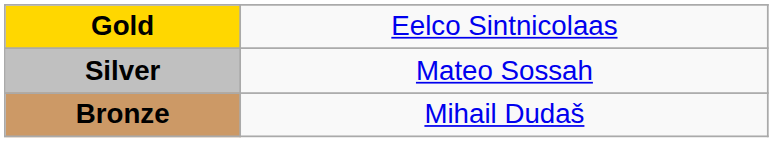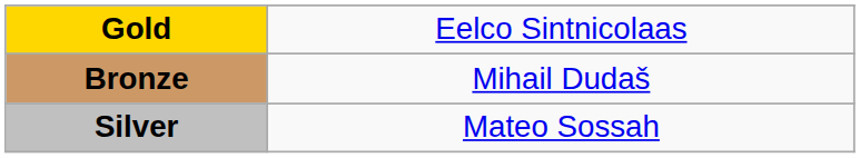rows swapped: Silver <-> Bronze
